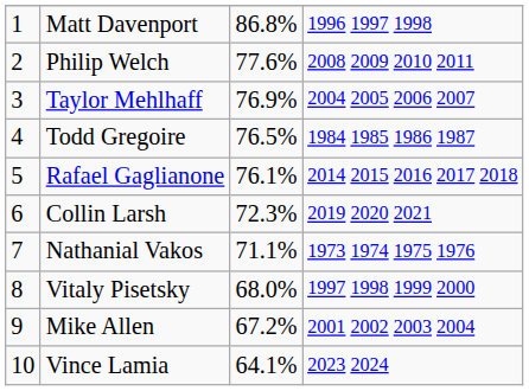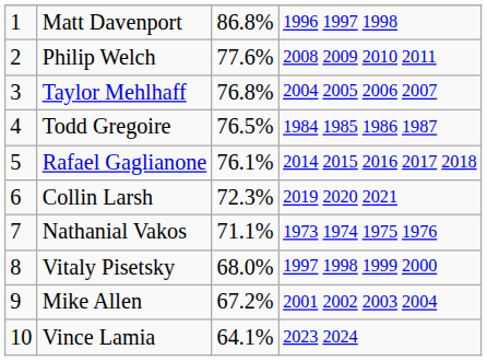Taylor Mehlhaff | column 3: 76.9% -> 76.8%
